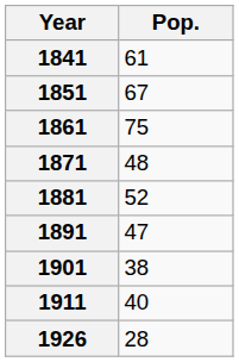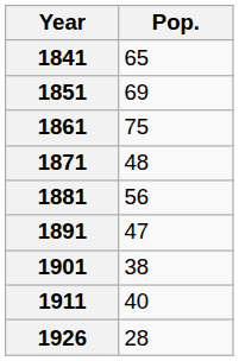1841 | Pop.: 61 -> 65
1851 | Pop.: 67 -> 69
1881 | Pop.: 52 -> 56
